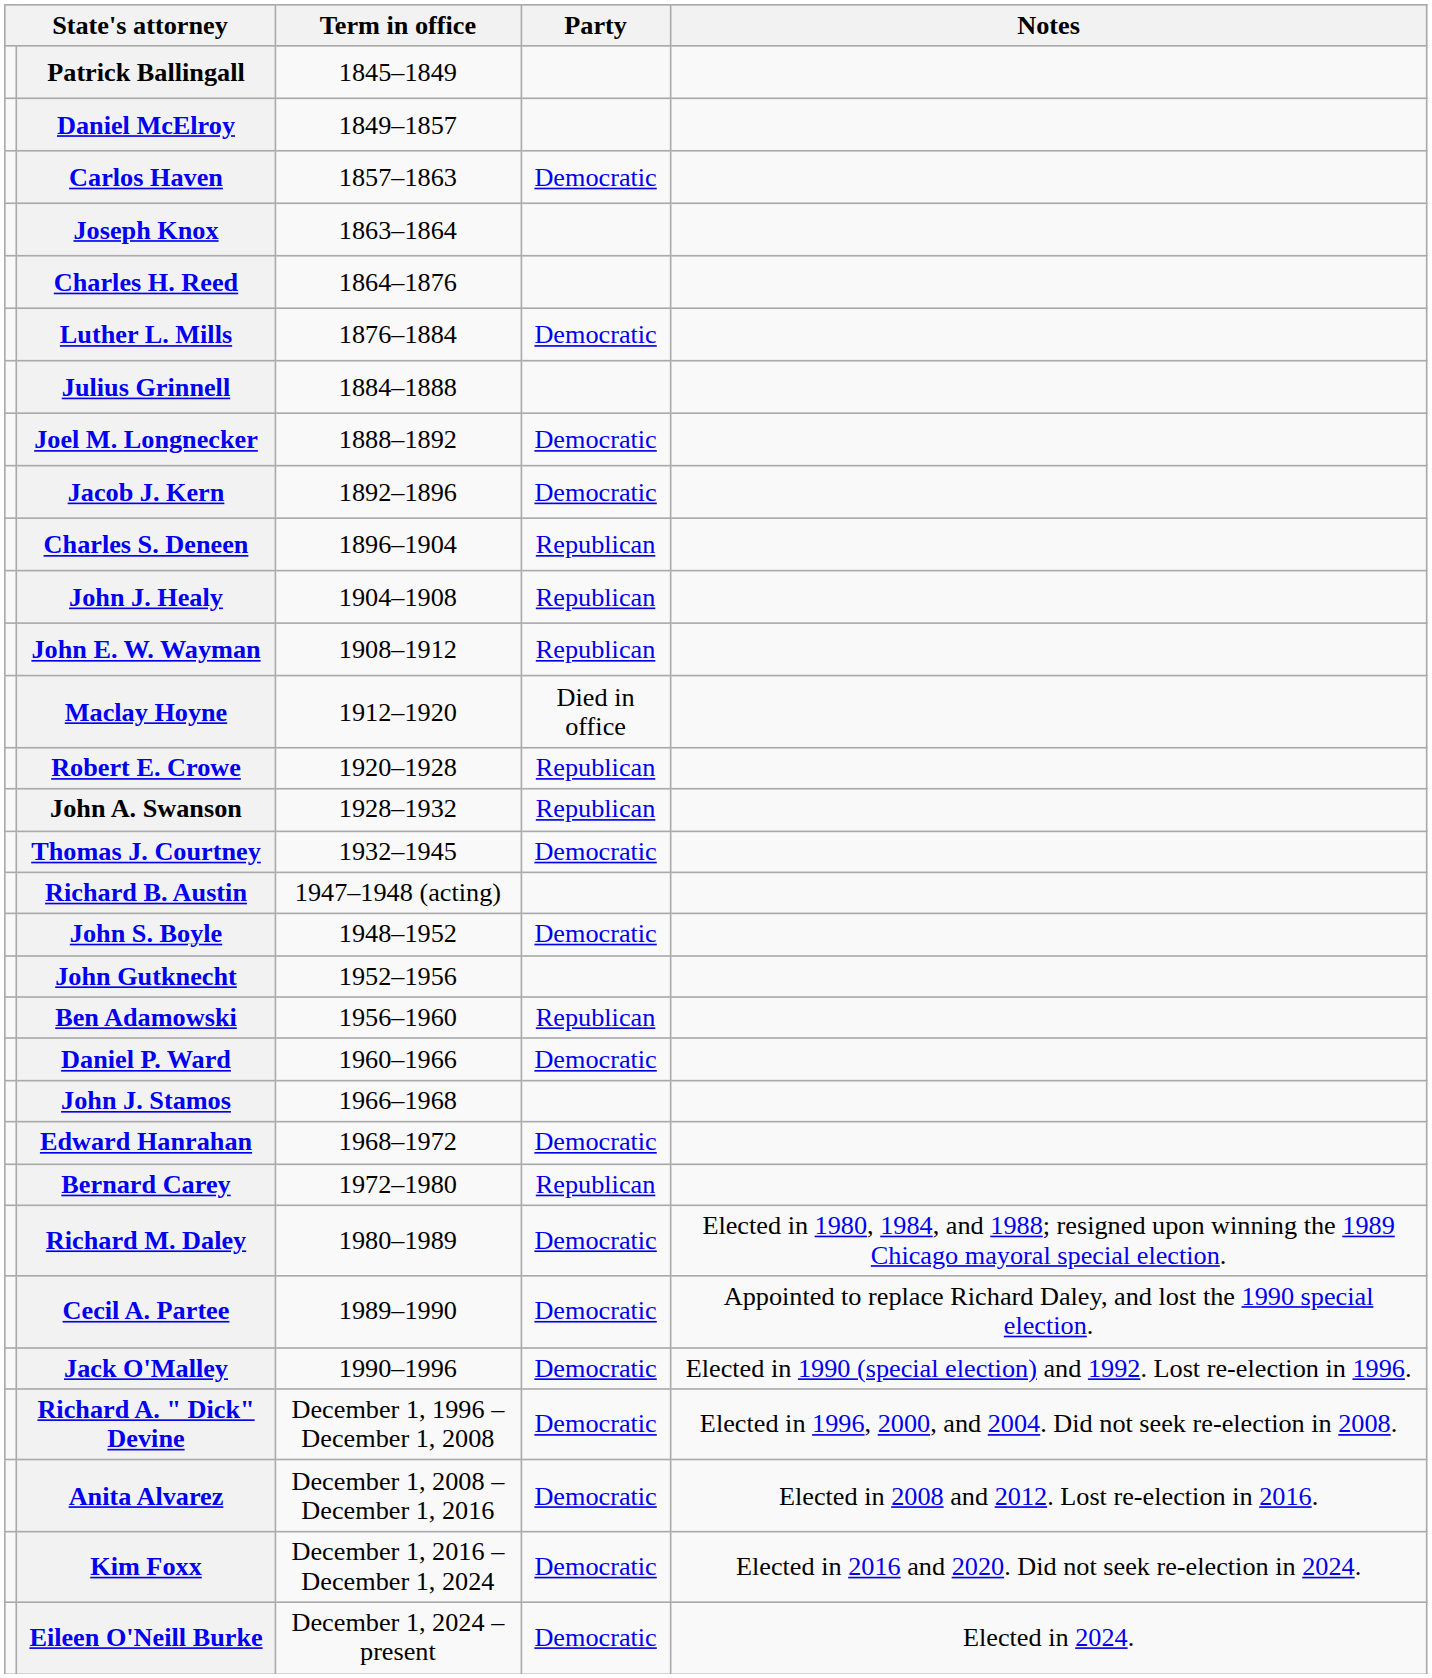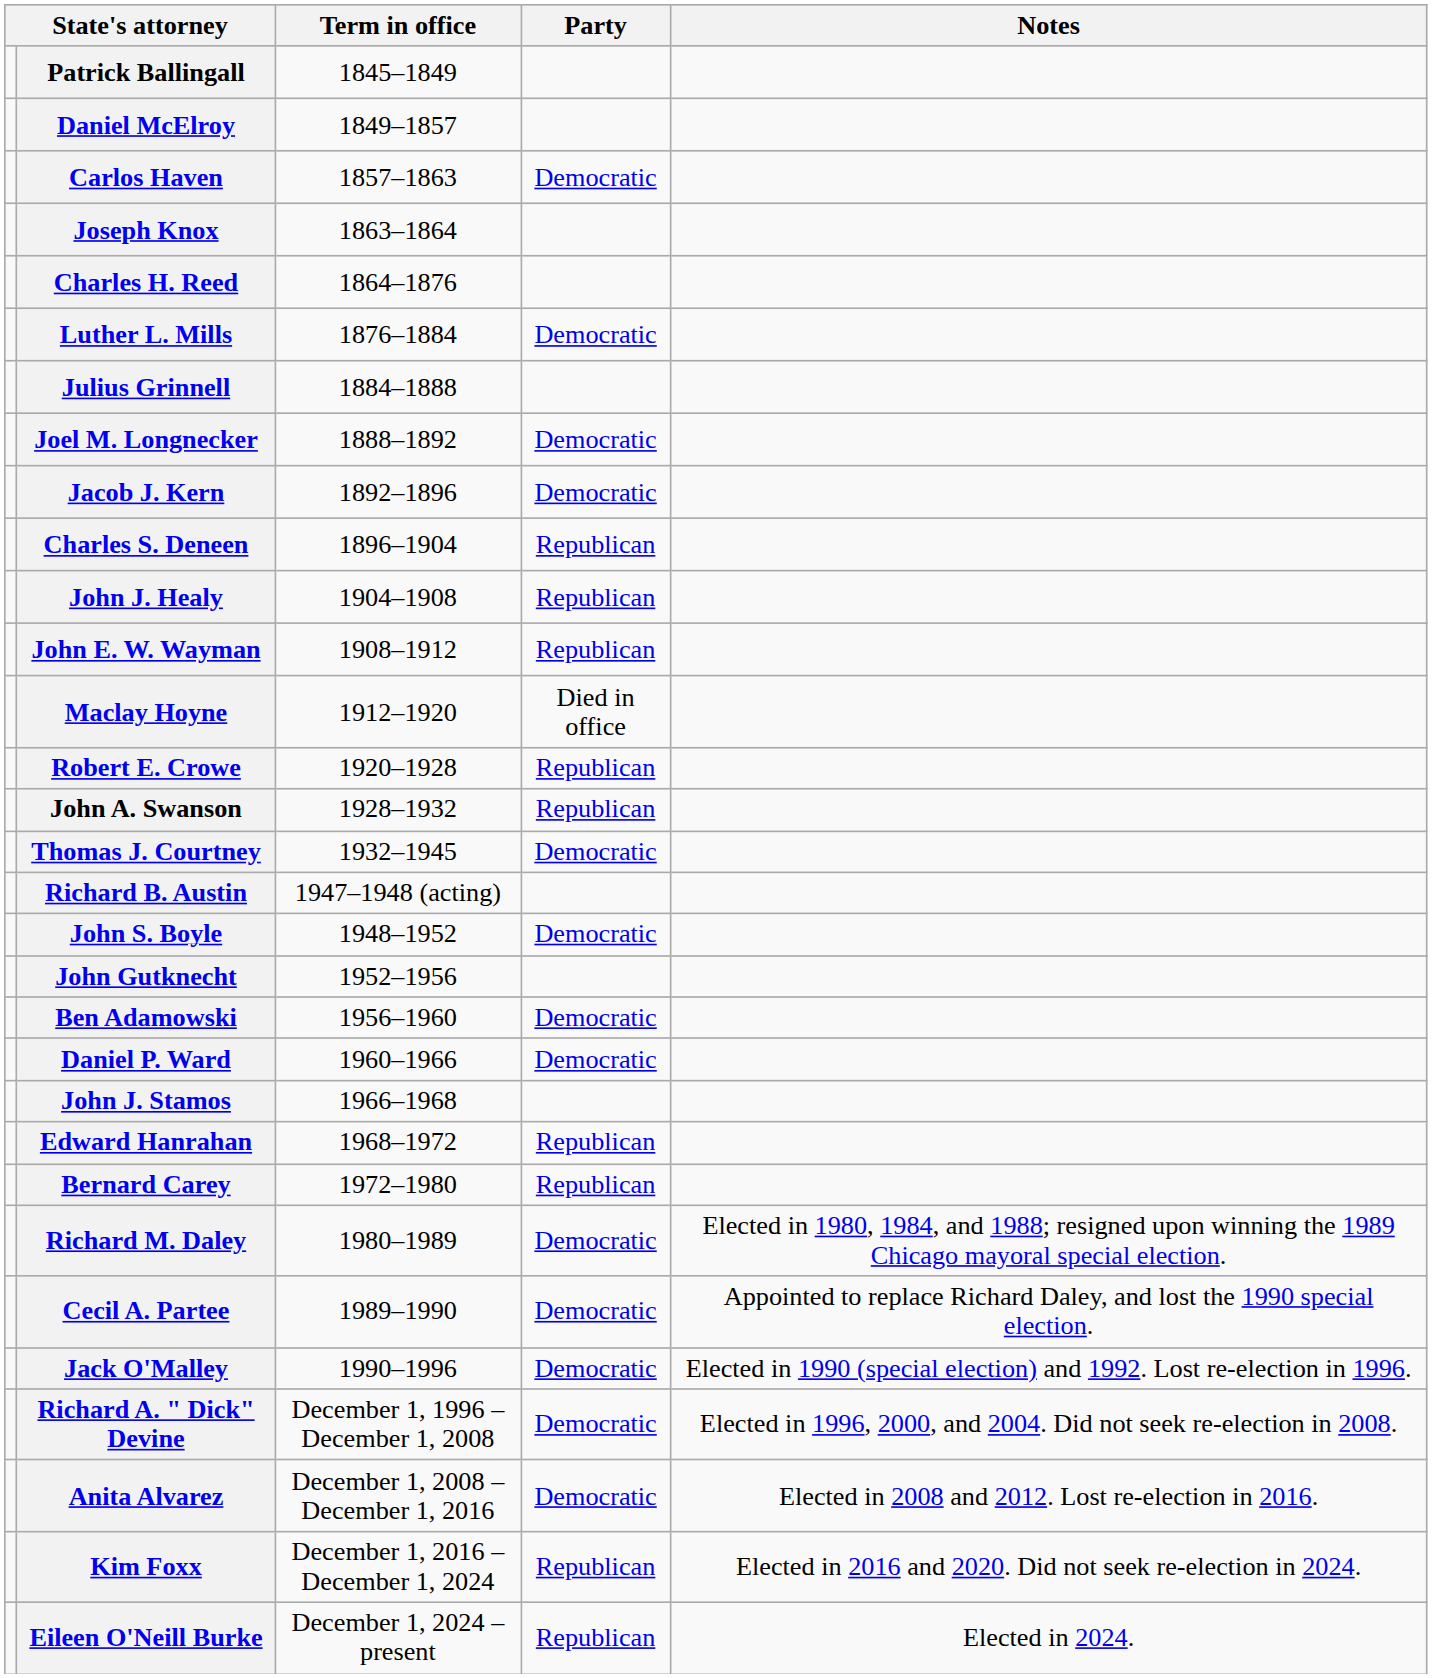Ben Adamowski | Party: Republican -> Democratic
Edward Hanrahan | Party: Democratic -> Republican
Kim Foxx | Party: Democratic -> Republican
Eileen O'Neill Burke | Party: Democratic -> Republican
